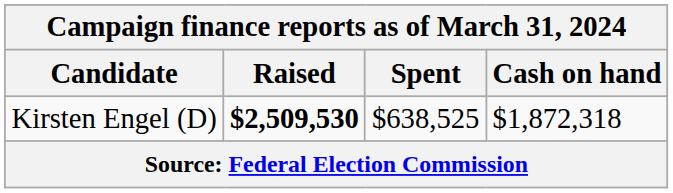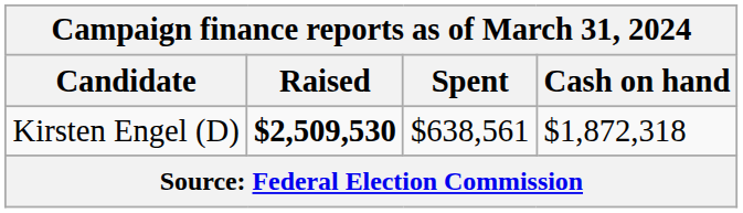Kirsten Engel (D) | Spent: $638,525 -> $638,561
